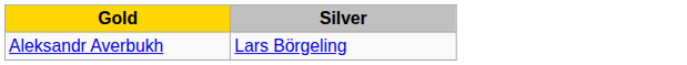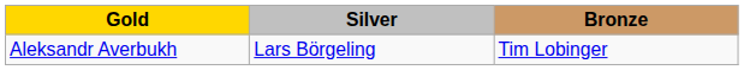+ column: Bronze | Tim Lobinger
